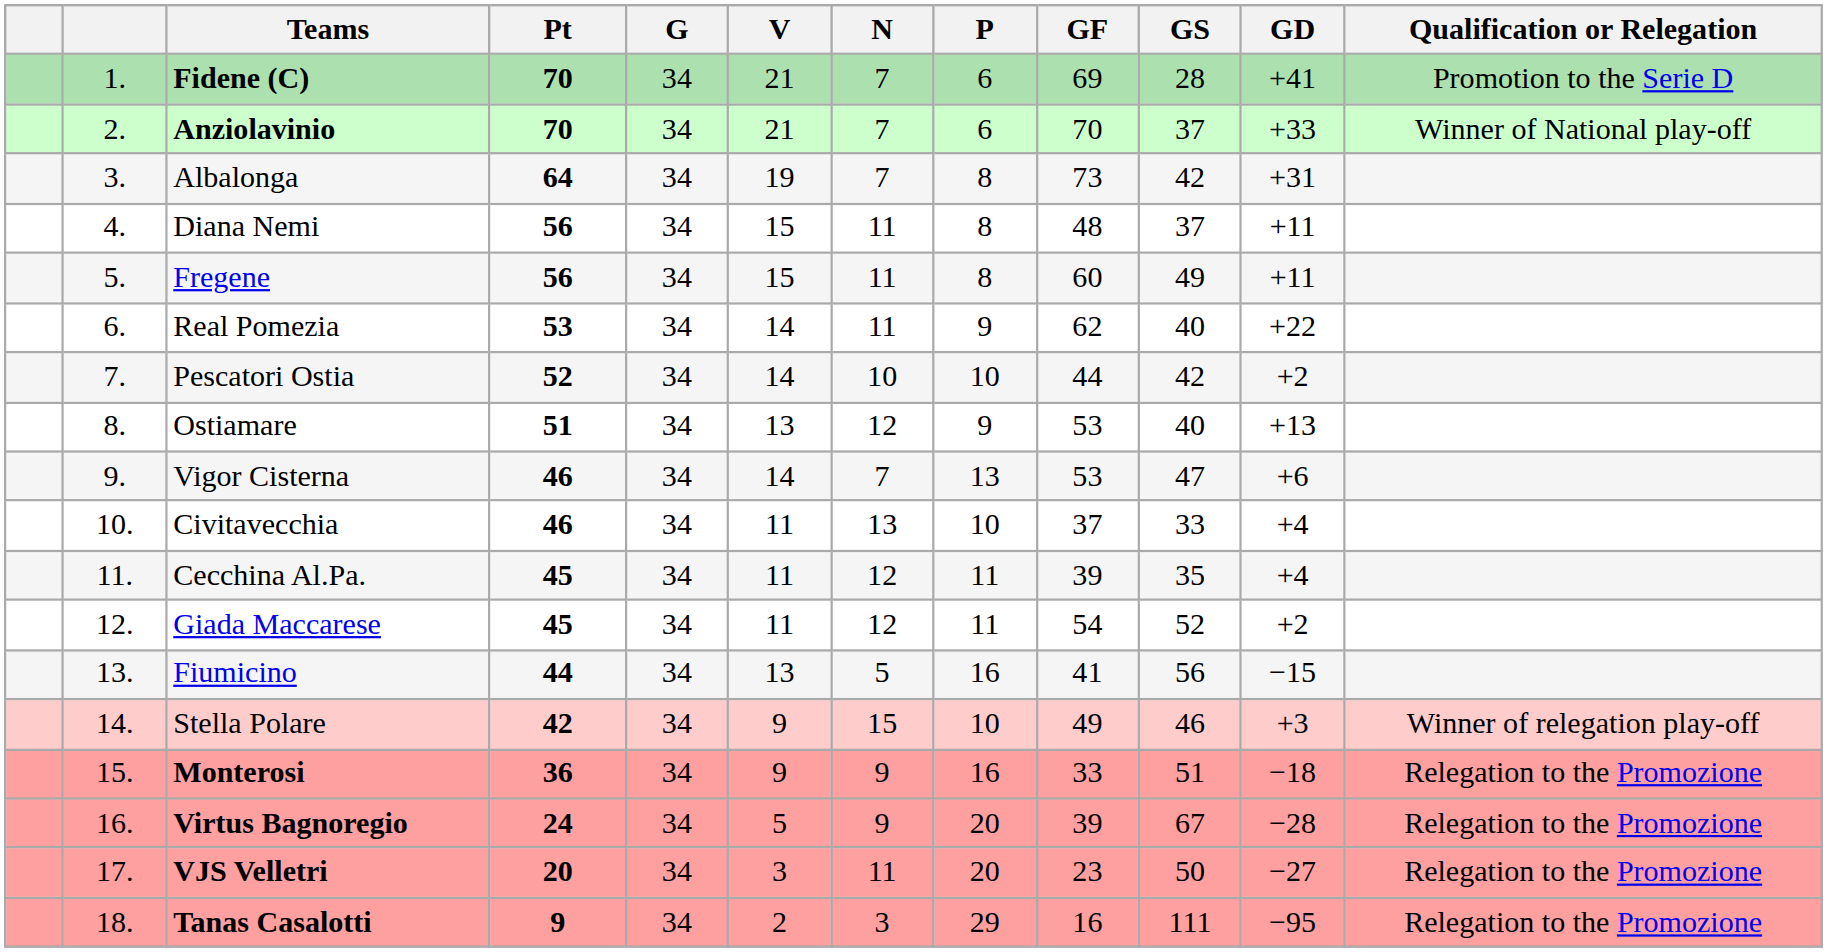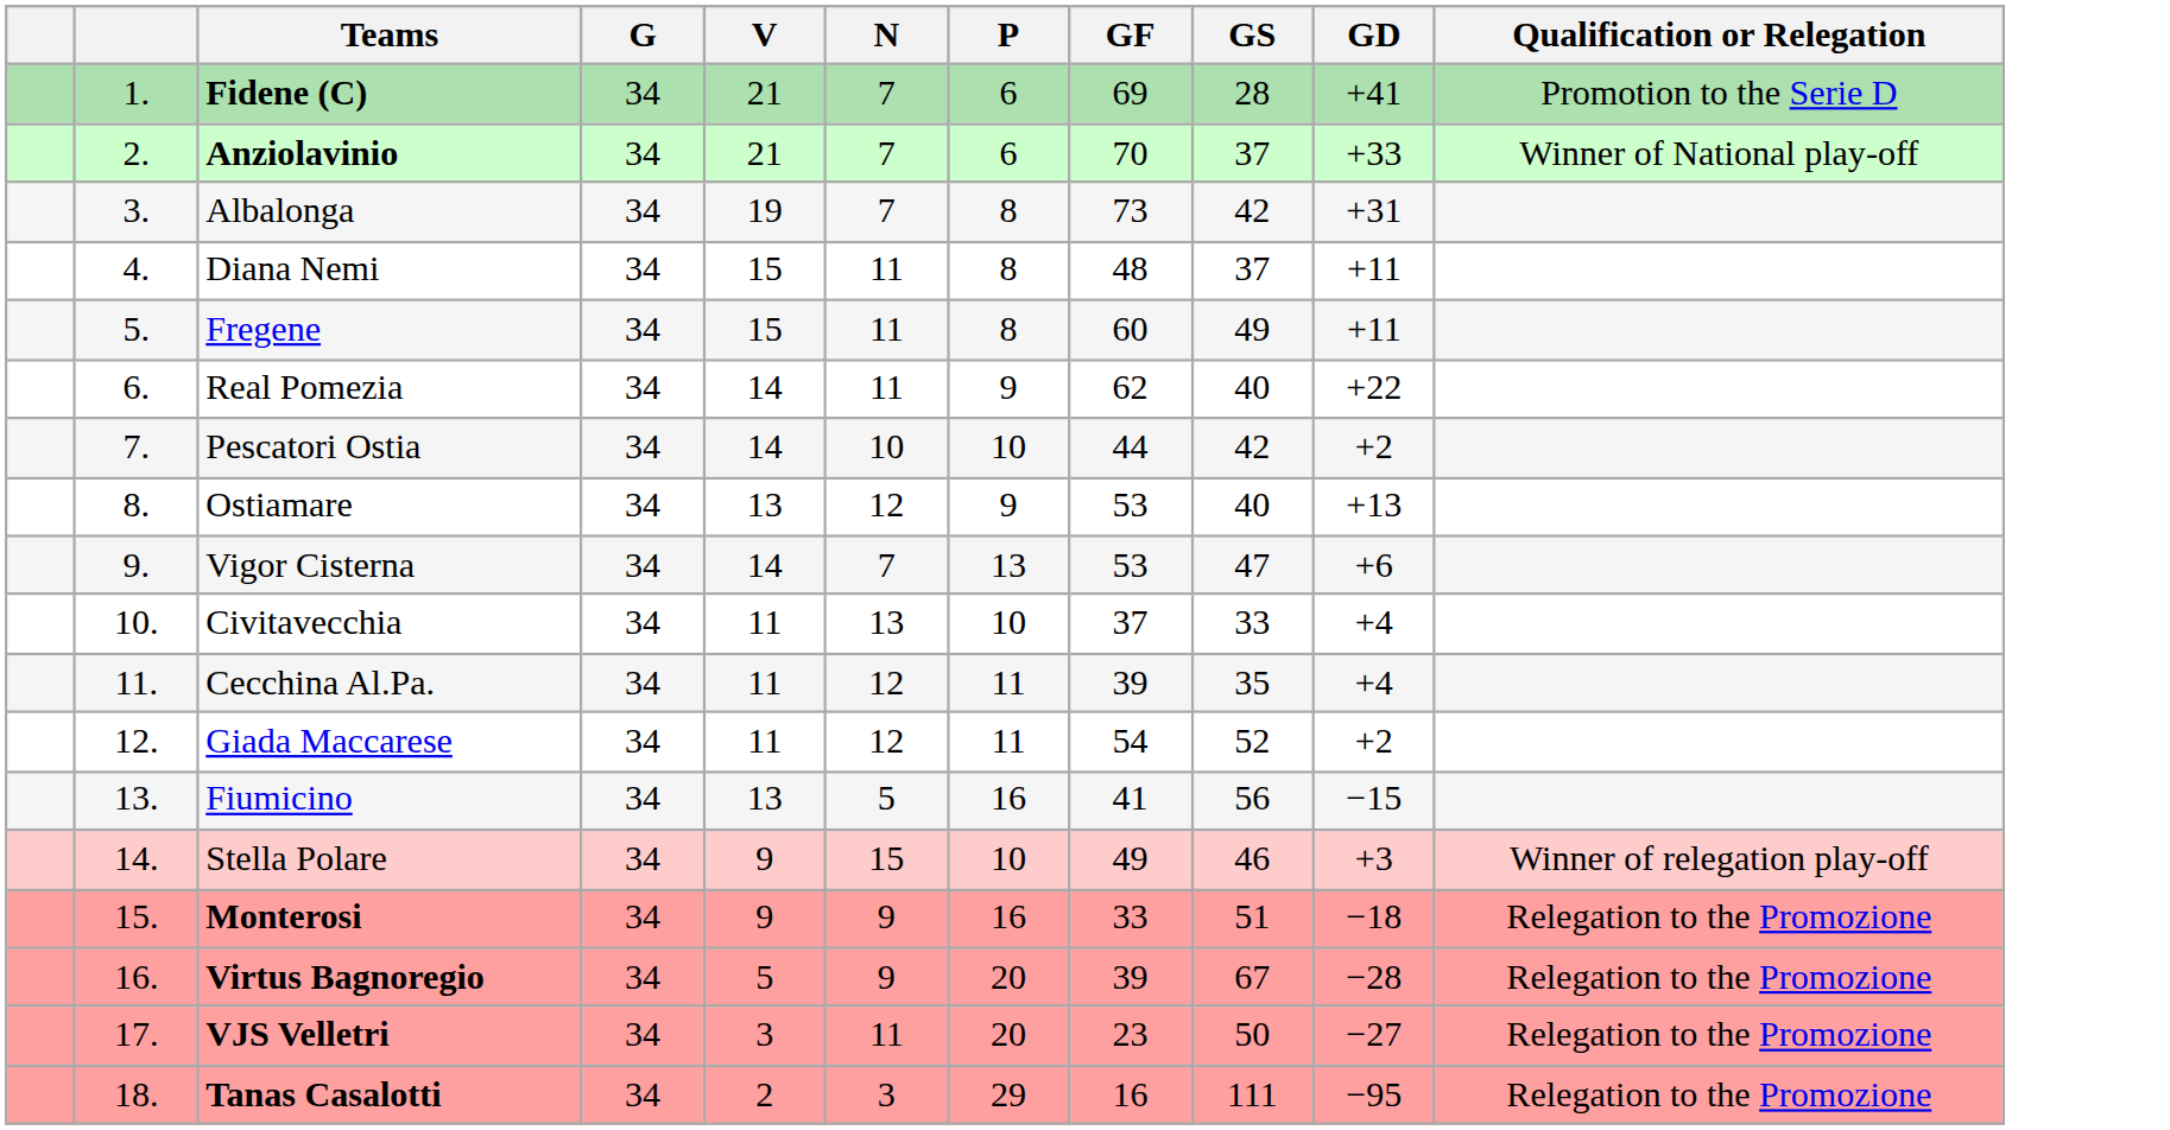- column: Pt | 70 | 70 | 64 | 56 | 56 | 53 | 52 | 51 | 46 | 46 | 45 | 45 | 44 | 42 | 36 | 24 | 20 | 9
